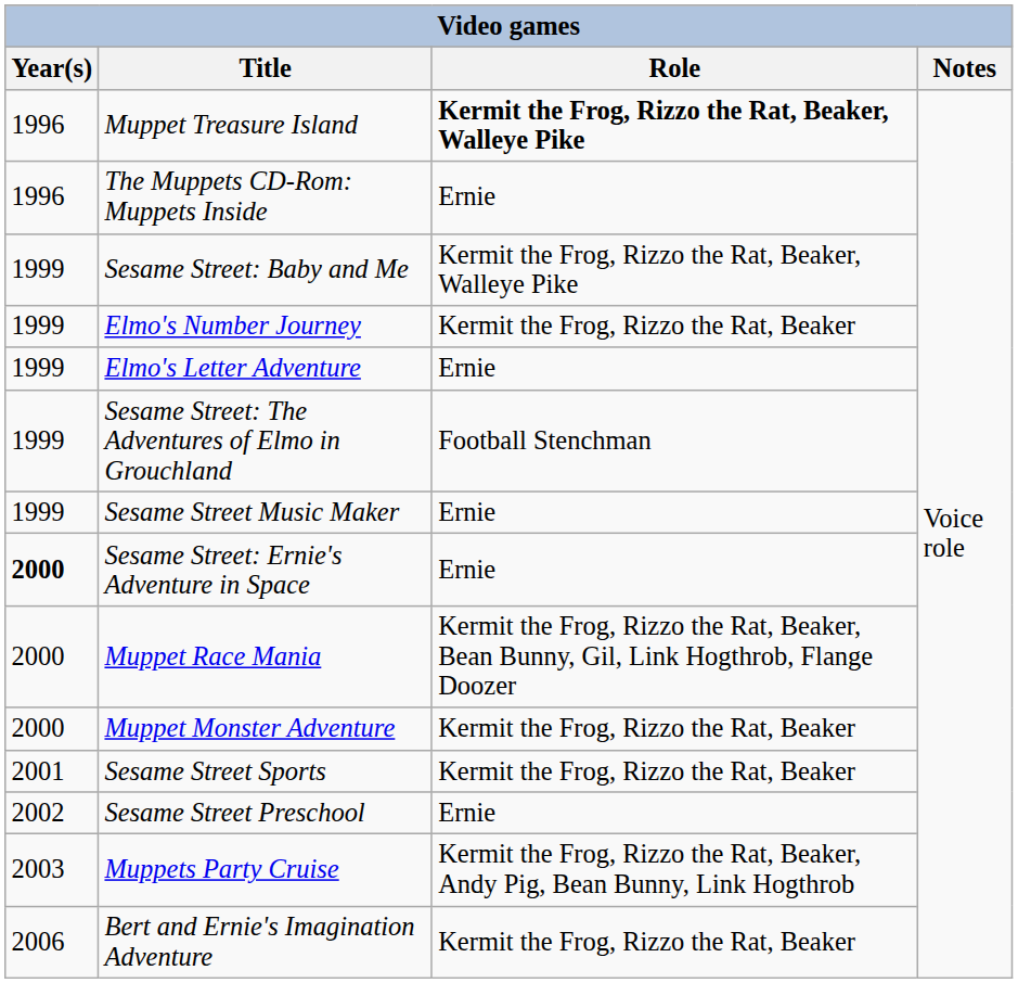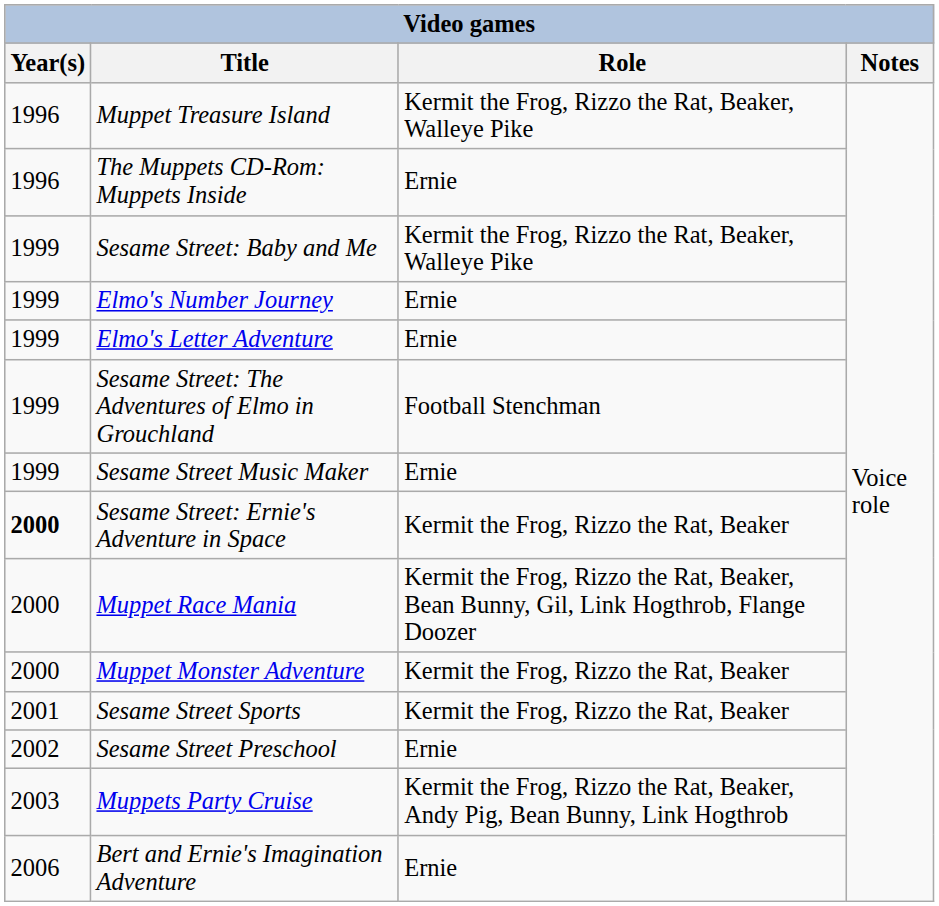Muppet Treasure Island | Role: bold -> normal
Elmo's Number Journey | Role: Kermit the Frog, Rizzo the Rat, Beaker -> Ernie
Sesame Street: Ernie's Adventure in Space | Role: Ernie -> Kermit the Frog, Rizzo the Rat, Beaker
Bert and Ernie's Imagination Adventure | Role: Kermit the Frog, Rizzo the Rat, Beaker -> Ernie
